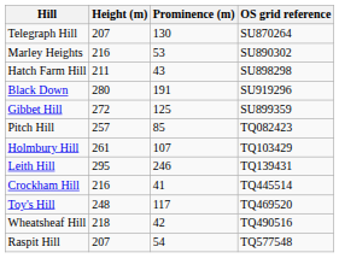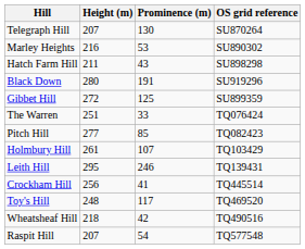+ row: The Warren | 251 | 33 | TQ076424
Pitch Hill | Height (m): 257 -> 277
Crockham Hill | Height (m): 216 -> 256
